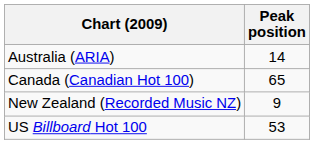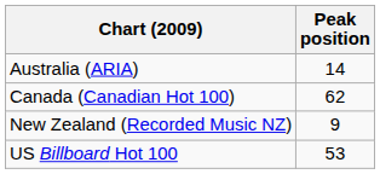Canada (Canadian Hot 100) | Peak position: 65 -> 62
